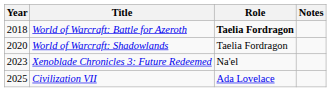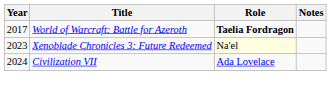World of Warcraft: Battle for Azeroth | Year: 2018 -> 2017
- row: 2020 | World of Warcraft: Shadowlands | Taelia Fordragon
Xenoblade Chronicles 3: Future Redeemed | Role: no background -> lightyellow background
Civilization VII | Year: 2025 -> 2024
